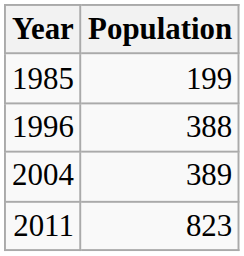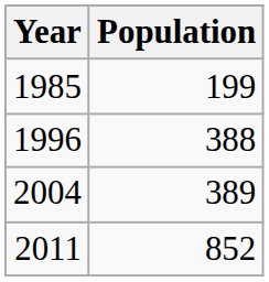2011 | Population: 823 -> 852
